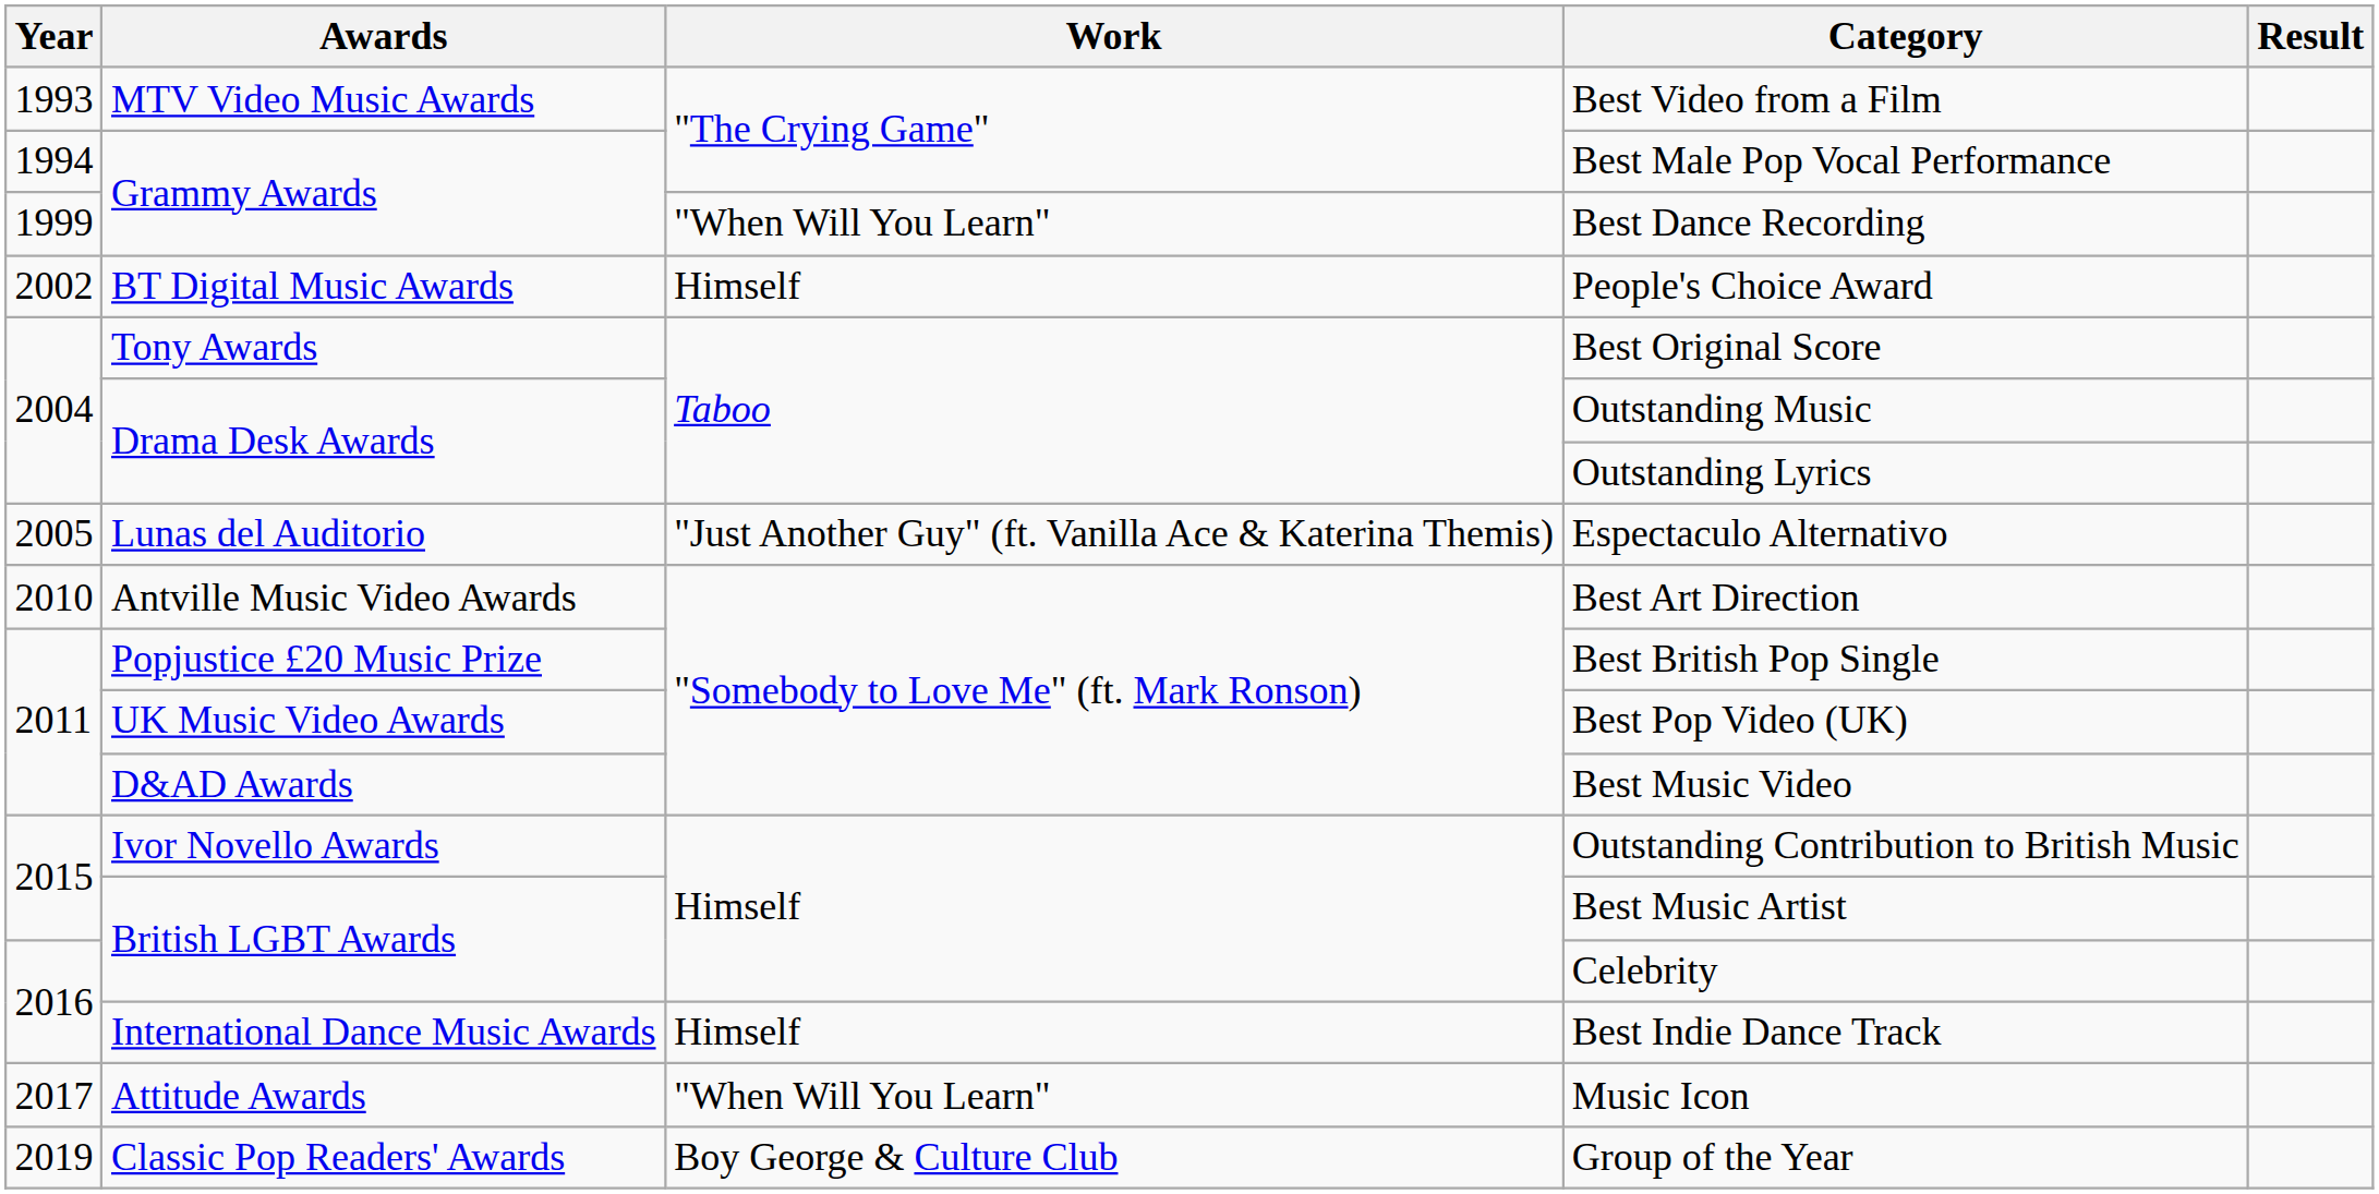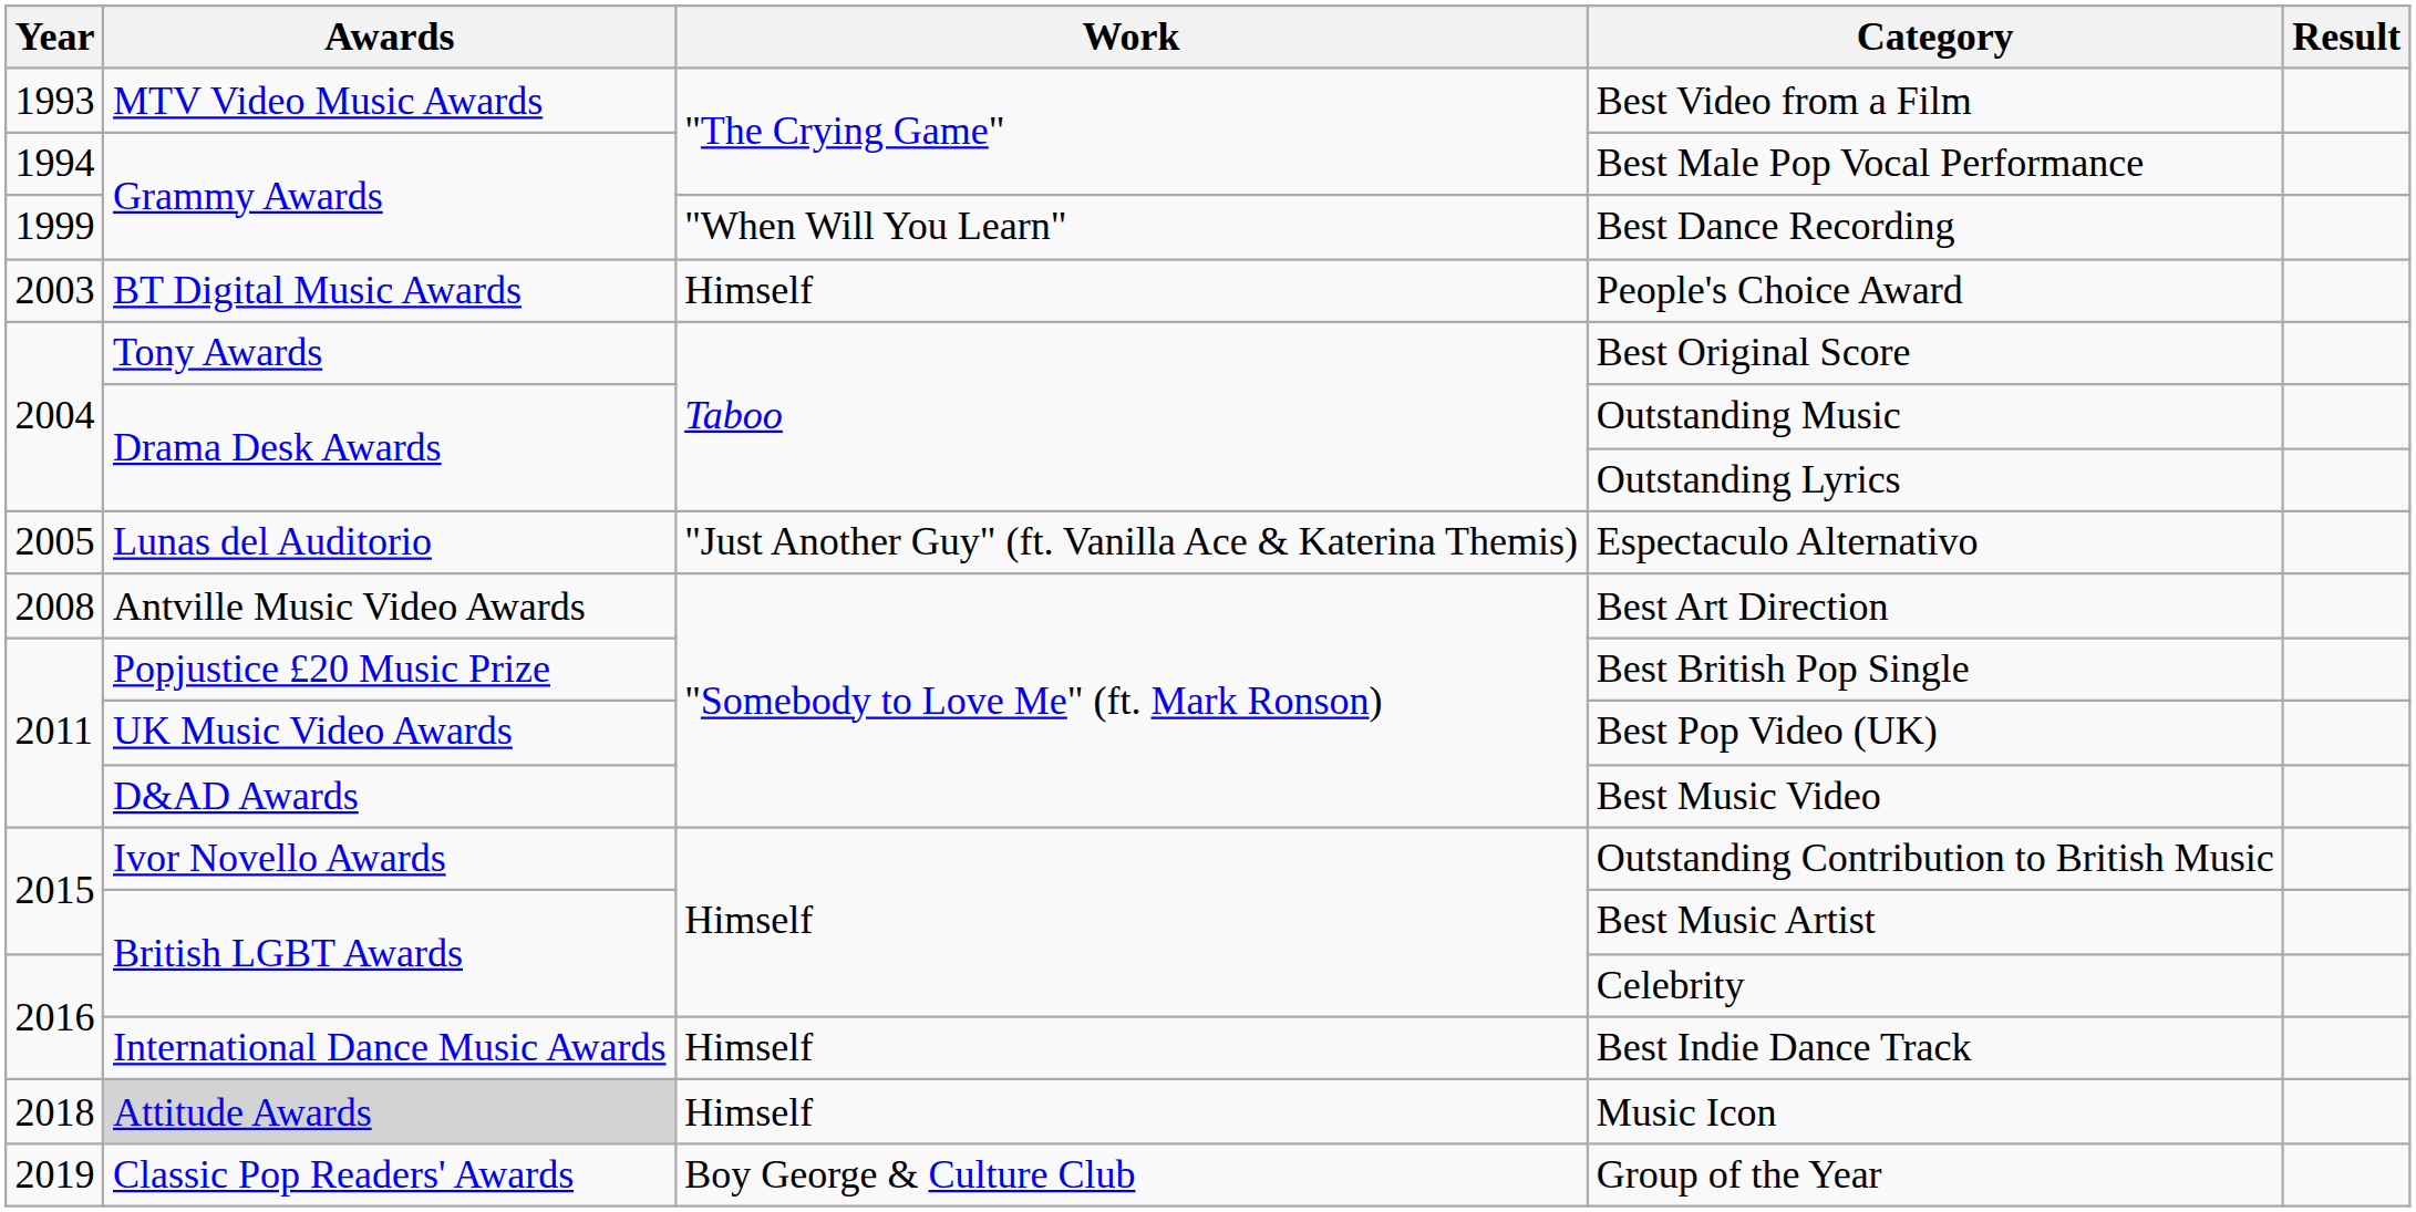People's Choice Award | Year: 2002 -> 2003
Best Art Direction | Year: 2010 -> 2008
Music Icon | Year: 2017 -> 2018
Music Icon | Awards: no background -> lightgrey background
Music Icon | Work: "When Will You Learn" -> Himself
